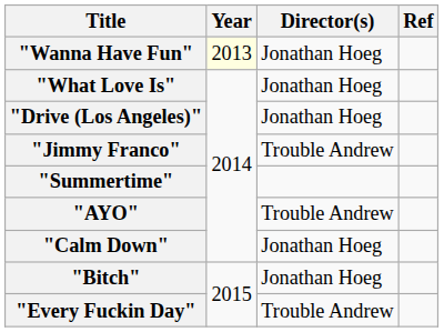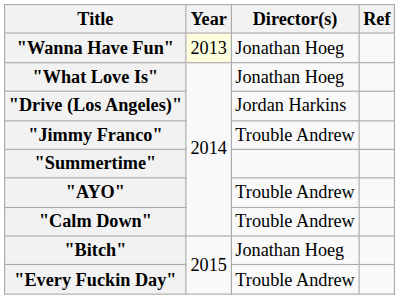"Drive (Los Angeles)" | Director(s): Jonathan Hoeg -> Jordan Harkins
"Calm Down" | Director(s): Jonathan Hoeg -> Trouble Andrew
